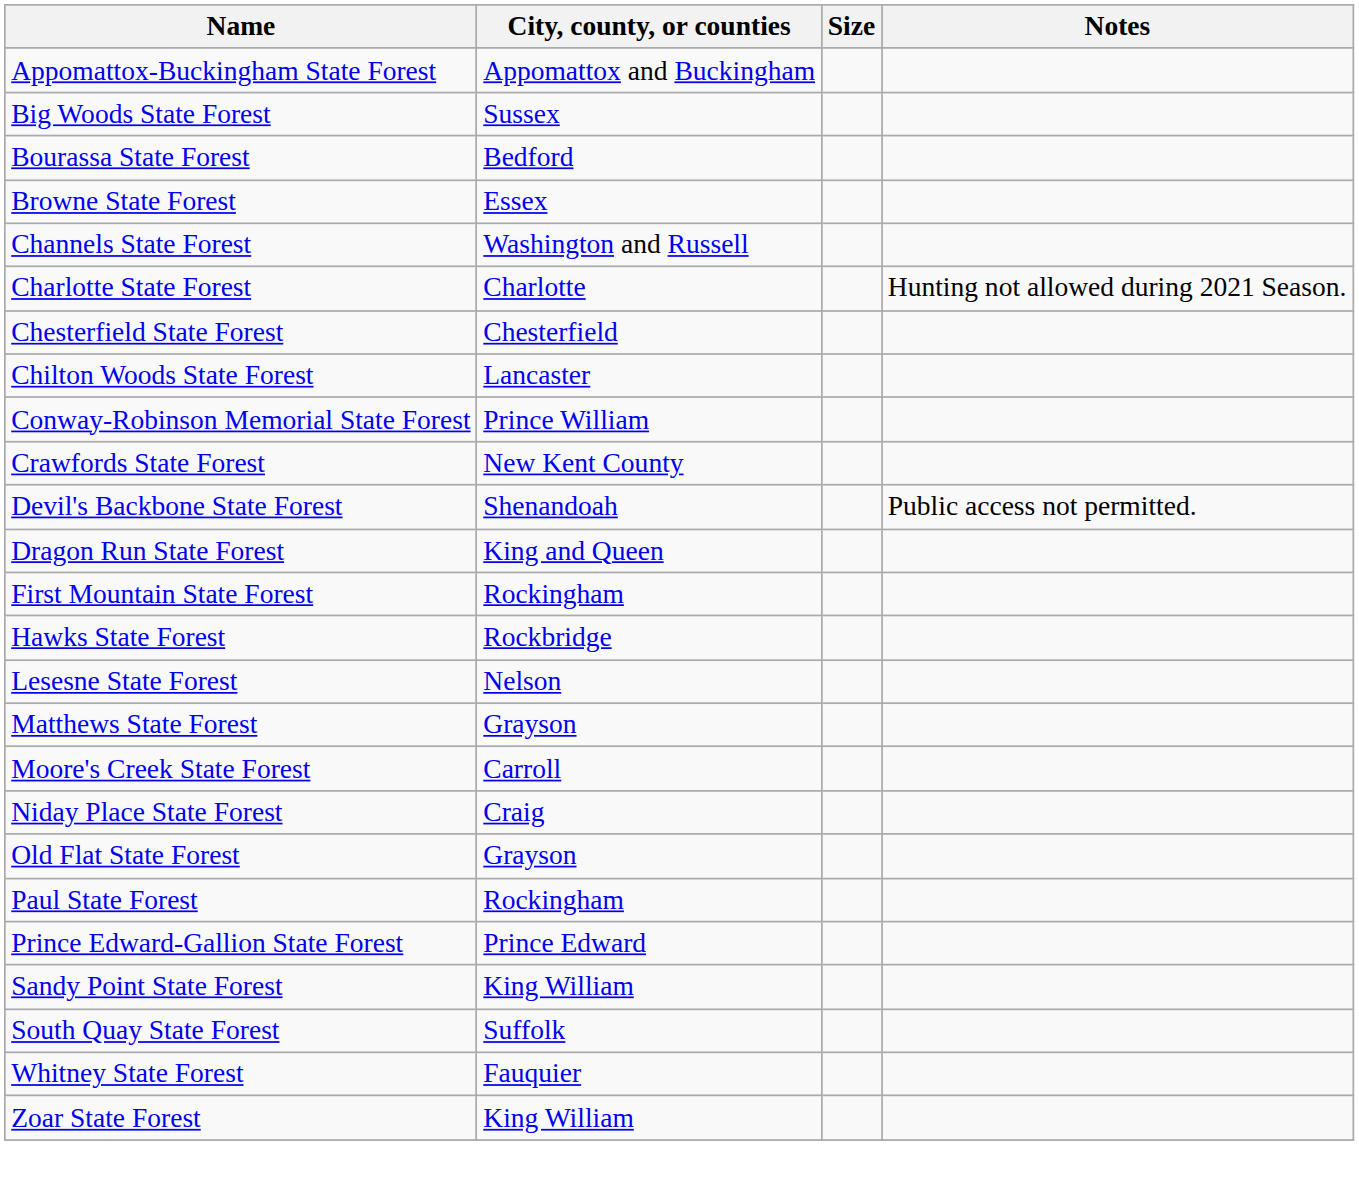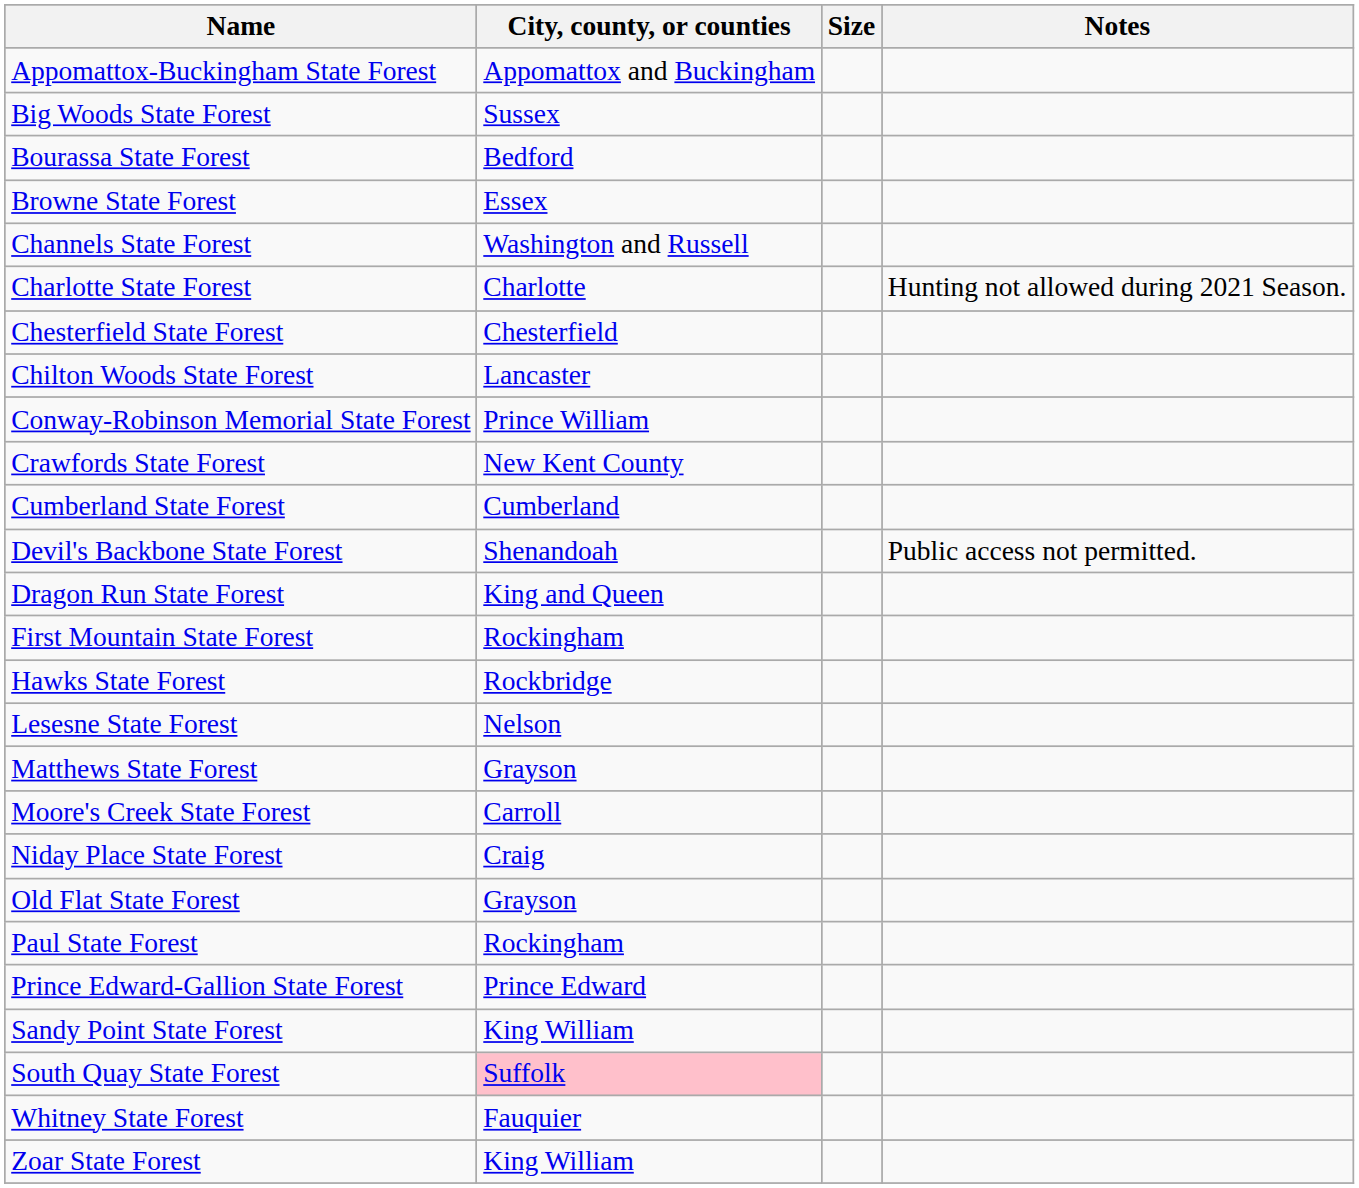+ row: Cumberland State Forest | Cumberland
South Quay State Forest | City, county, or counties: no background -> pink background
